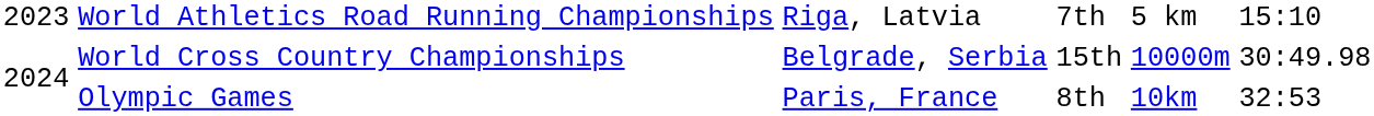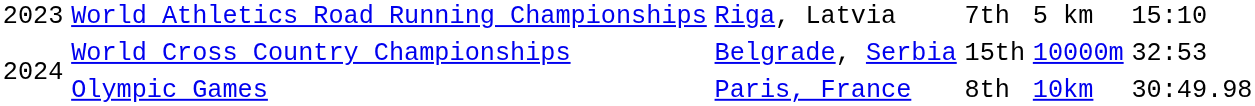World Cross Country Championships | column 6: 30:49.98 -> 32:53
Olympic Games | column 6: 32:53 -> 30:49.98
